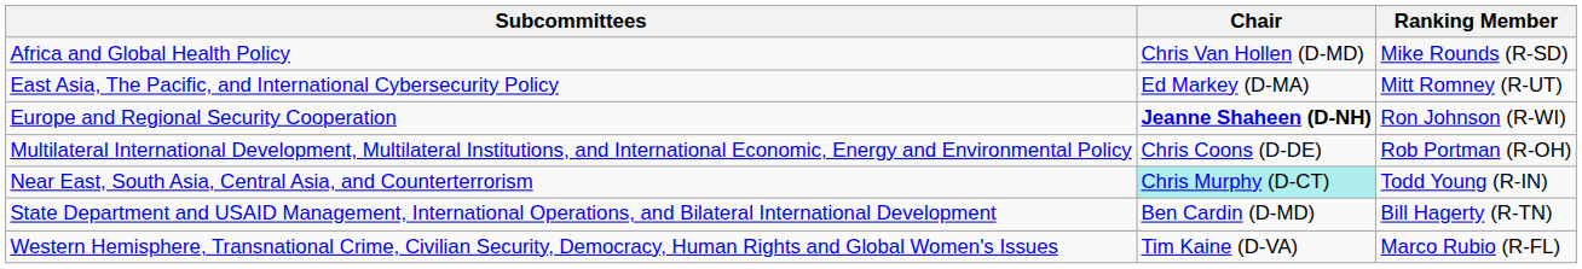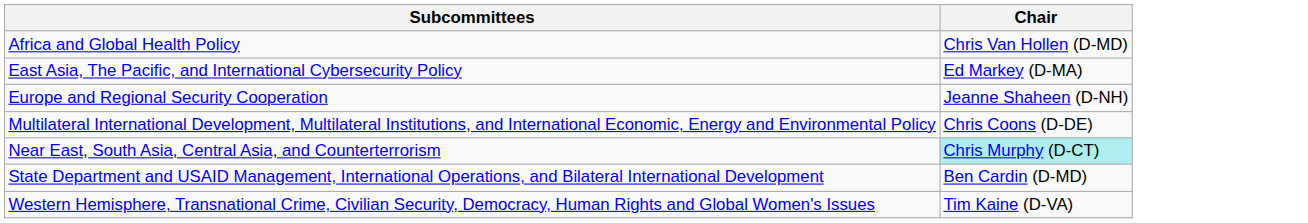- column: Ranking Member | Mike Rounds (R-SD) | Mitt Romney (R-UT) | Ron Johnson (R-WI) | Rob Portman (R-OH) | Todd Young (R-IN) | Bill Hagerty (R-TN) | Marco Rubio (R-FL)
Europe and Regional Security Cooperation | Chair: bold -> normal
